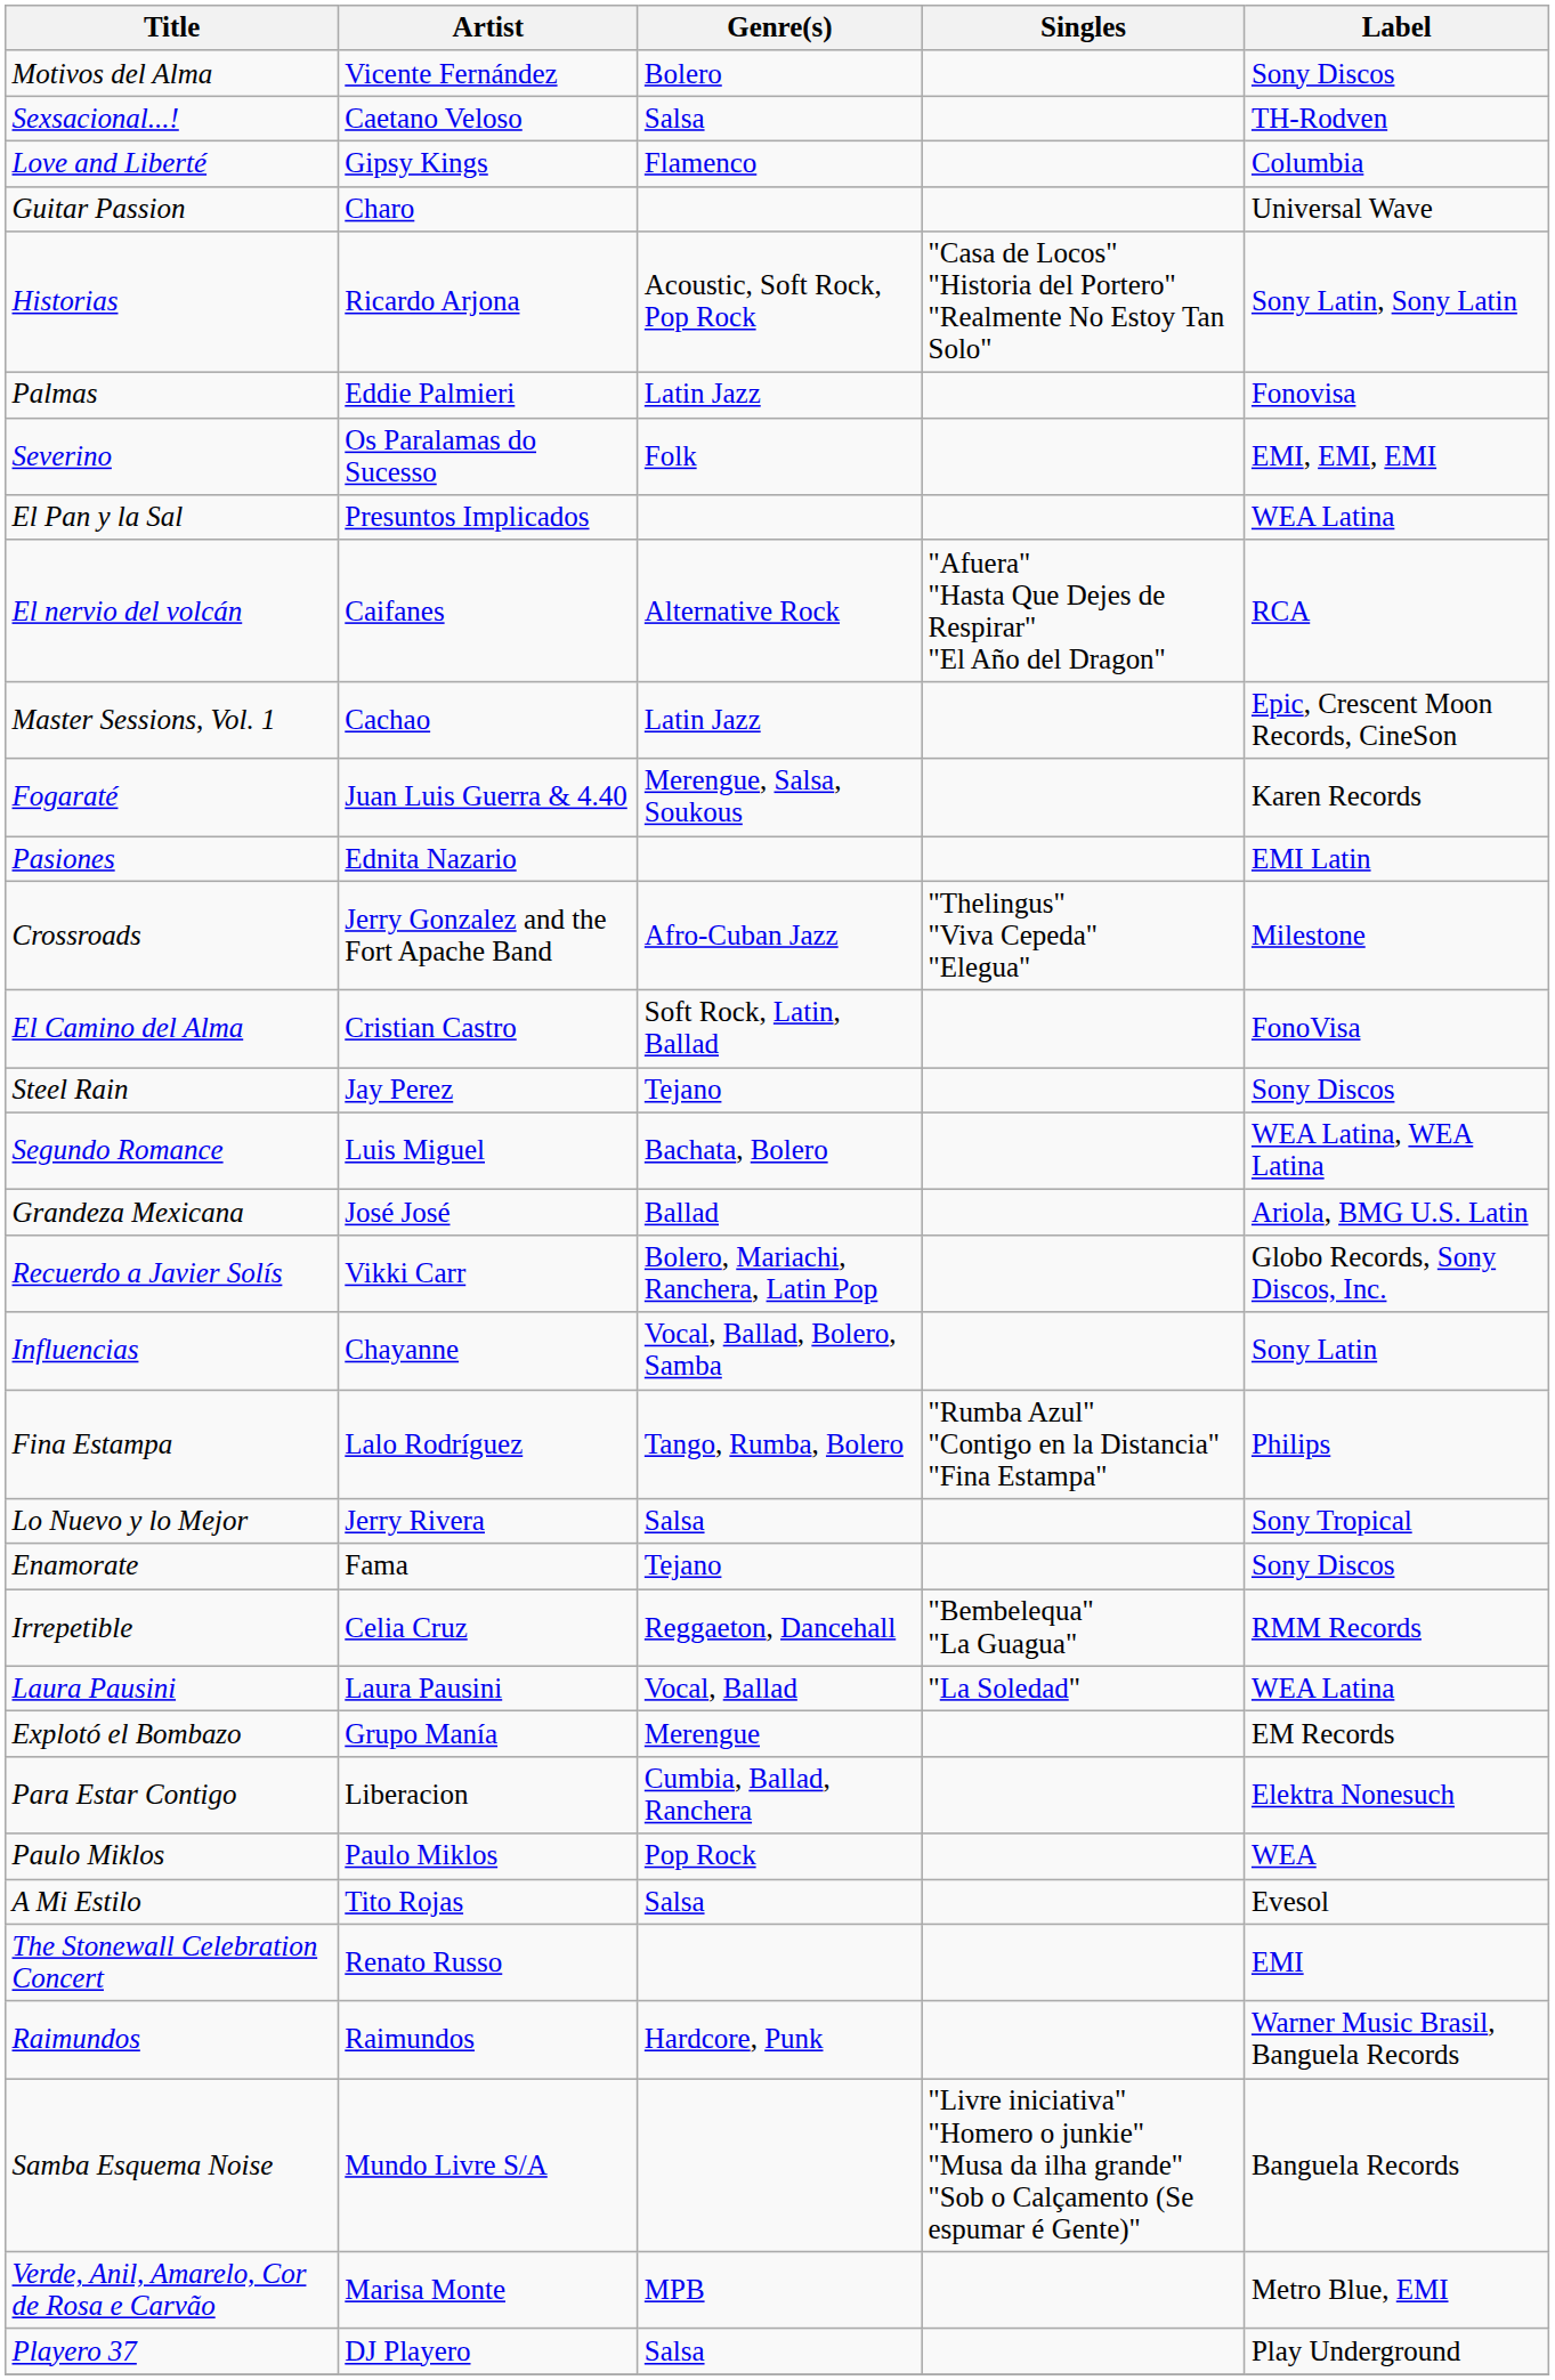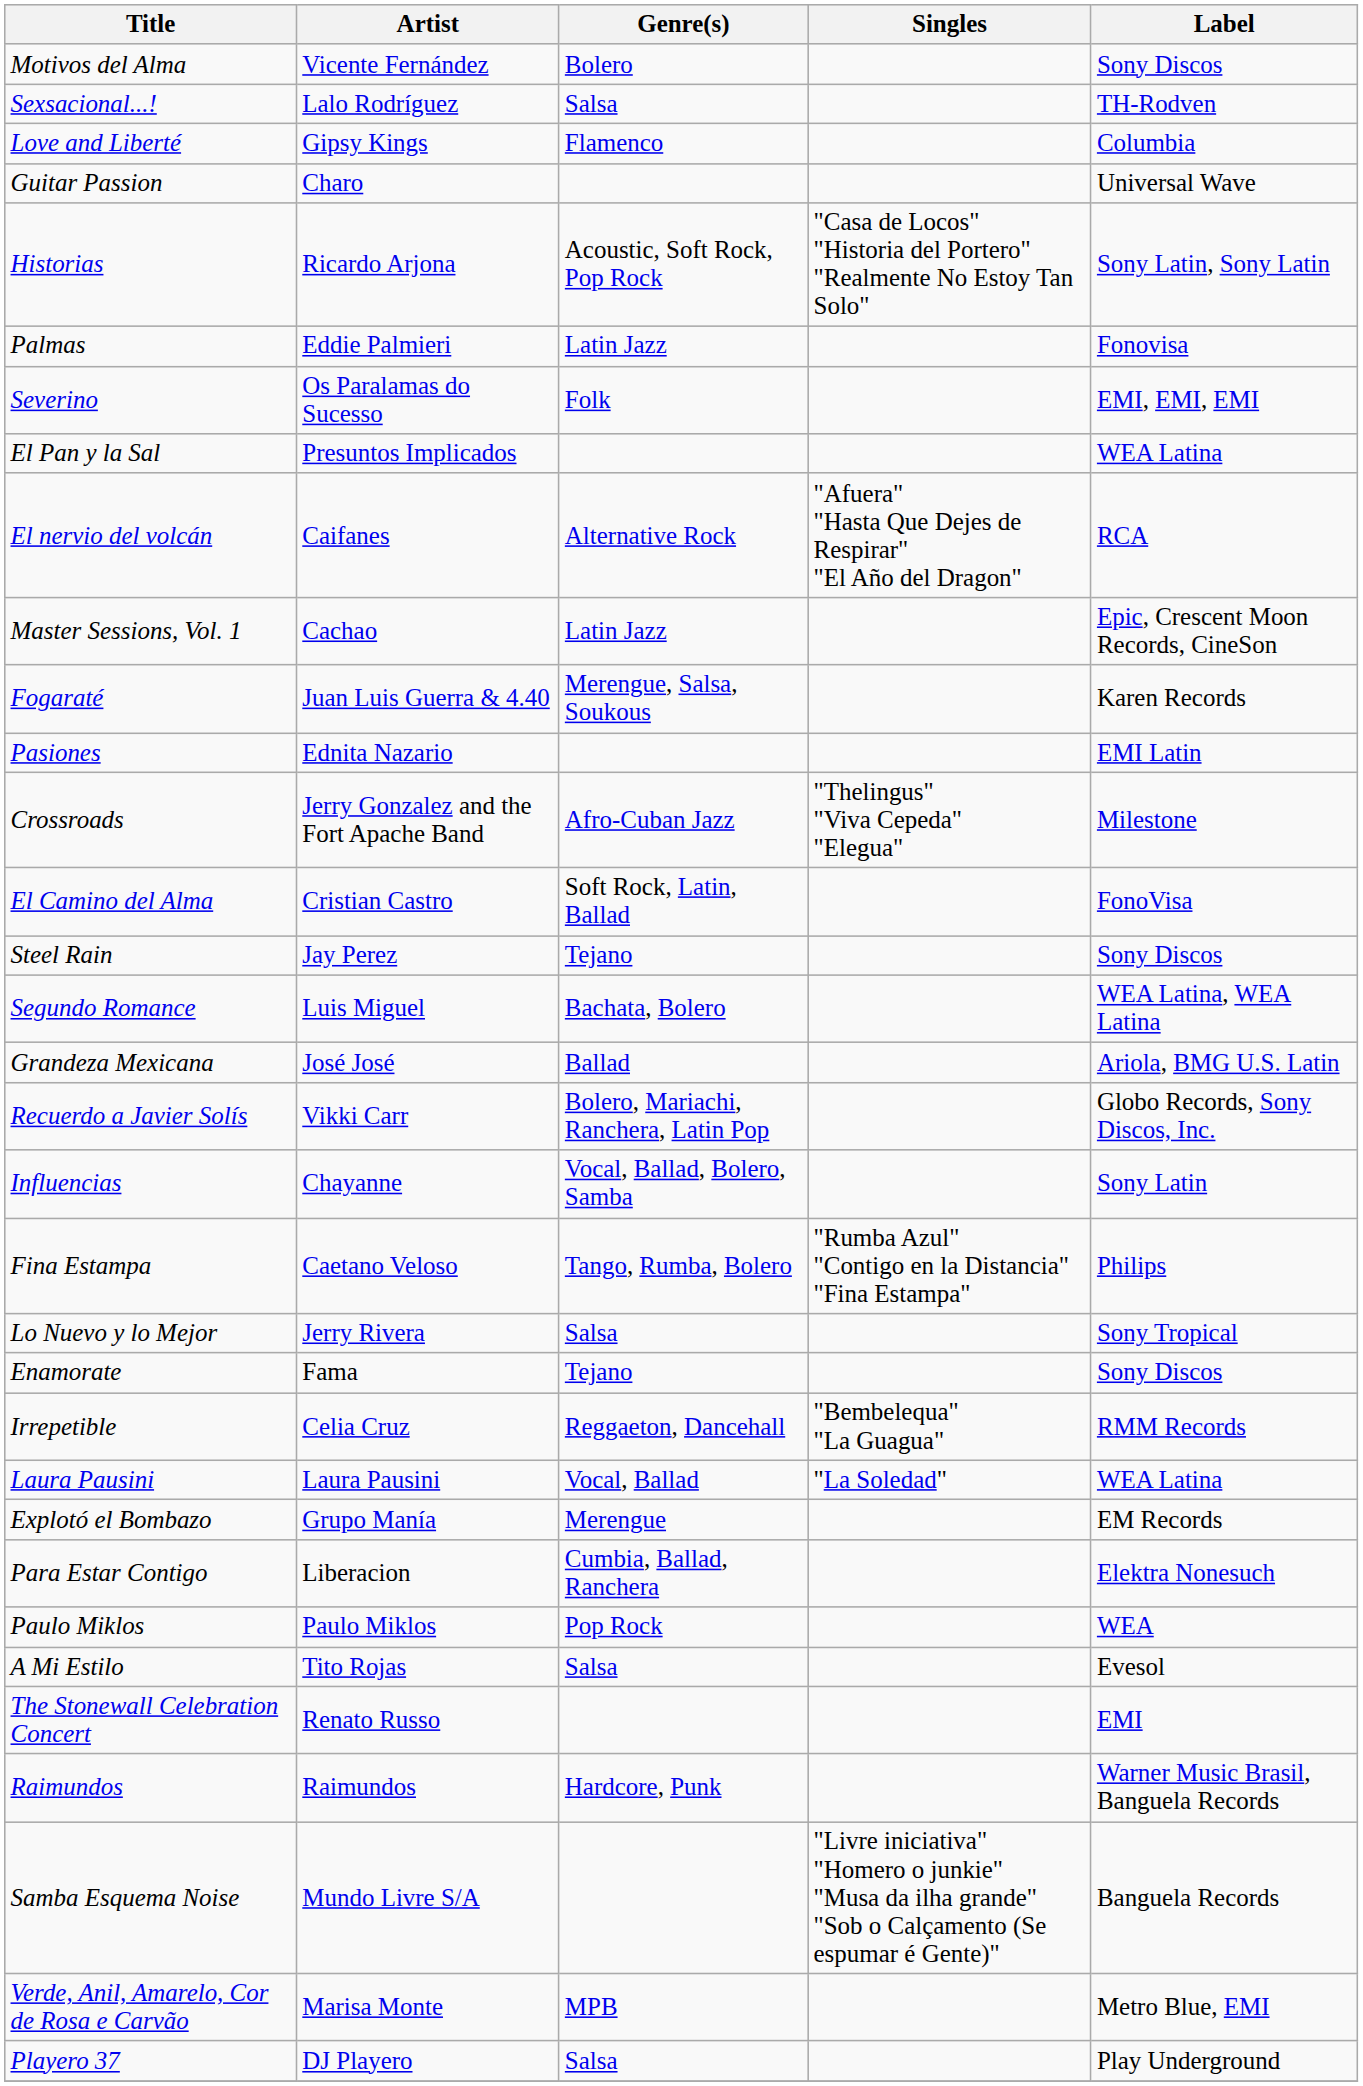Sexsacional...! | Artist: Caetano Veloso -> Lalo Rodríguez
Fina Estampa | Artist: Lalo Rodríguez -> Caetano Veloso
